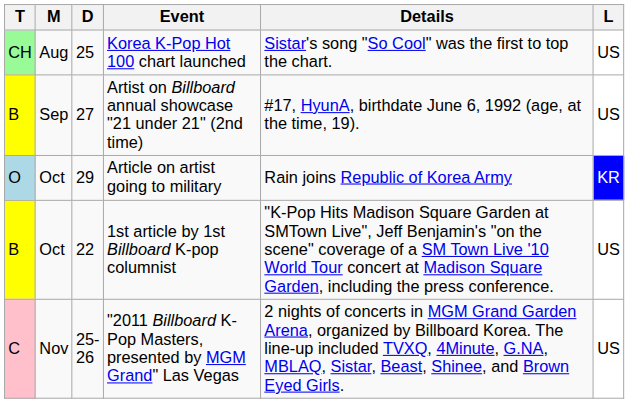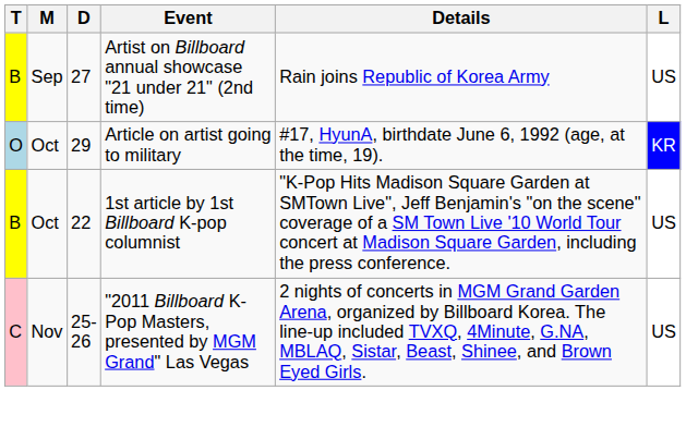- row: CH | Aug | 25 | Korea K-Pop Hot 100 chart launched | Sistar's song "So Cool" was the first to top the chart. | US
Artist on Billboard annual showcase "21 under 21" (2nd time) | Details: #17, HyunA, birthdate June 6, 1992 (age, at the time, 19). -> Rain joins Republic of Korea Army
Article on artist going to military | Details: Rain joins Republic of Korea Army -> #17, HyunA, birthdate June 6, 1992 (age, at the time, 19).
